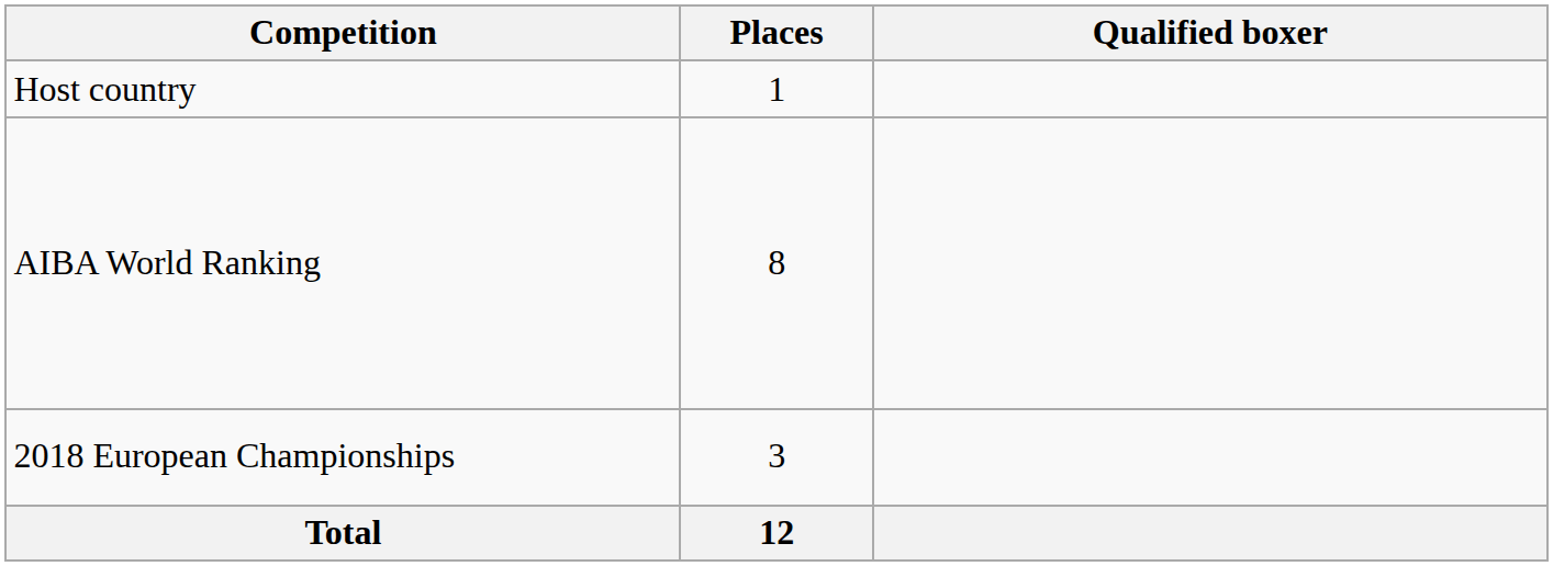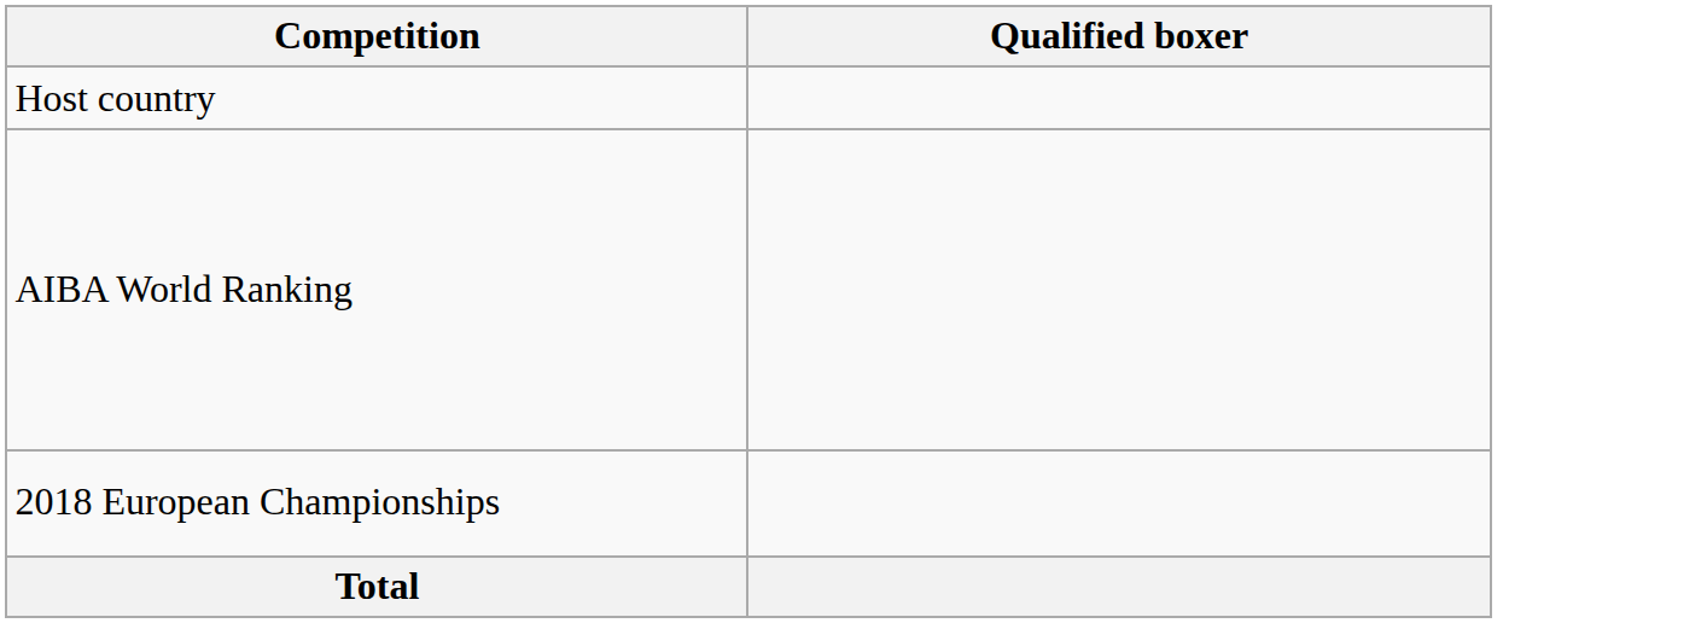- column: Places | 1 | 8 | 3 | 12
